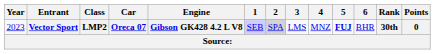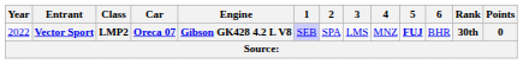Vector Sport | Year: 2023 -> 2022
Vector Sport | 2: lightgrey background -> no background
